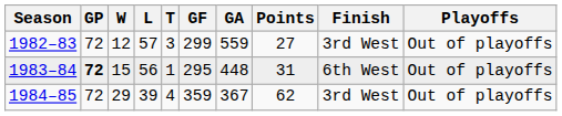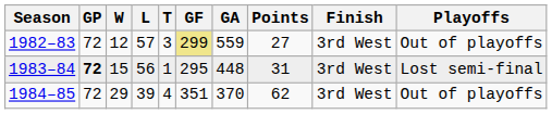1982–83 | GF: no background -> khaki background
1983–84 | Finish: 6th West -> 3rd West
1983–84 | Playoffs: Out of playoffs -> Lost semi-final
1984–85 | GF: 359 -> 351
1984–85 | GA: 367 -> 370
